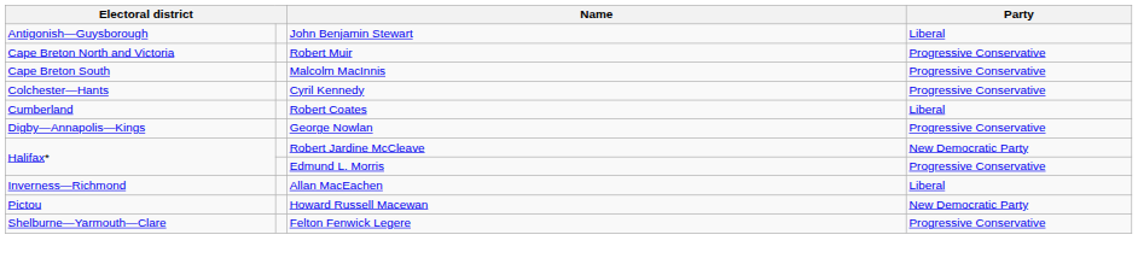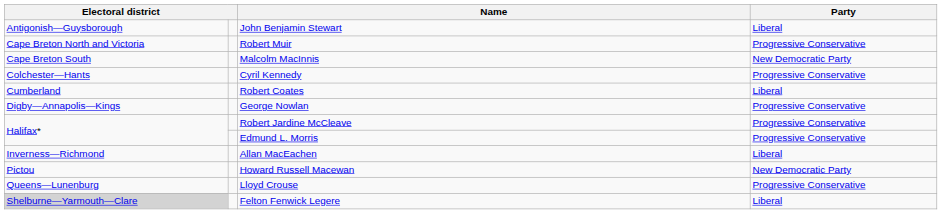Malcolm MacInnis | Party: Progressive Conservative -> New Democratic Party
Robert Jardine McCleave | Party: New Democratic Party -> Progressive Conservative
+ row: Queens—Lunenburg | Lloyd Crouse | Progressive Conservative
Felton Fenwick Legere | column 1: no background -> lightgrey background
Felton Fenwick Legere | Party: Progressive Conservative -> Liberal
